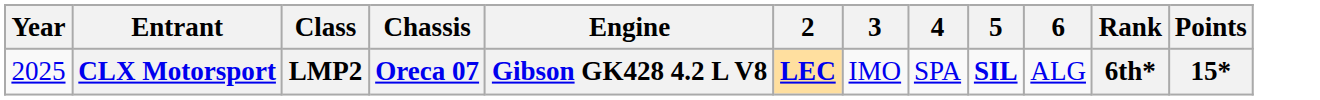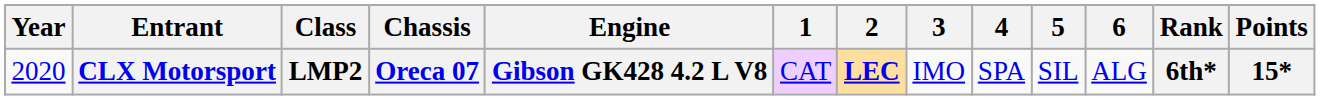+ column: 1 | CAT
CLX Motorsport | Year: 2025 -> 2020
CLX Motorsport | 5: bold -> normal
